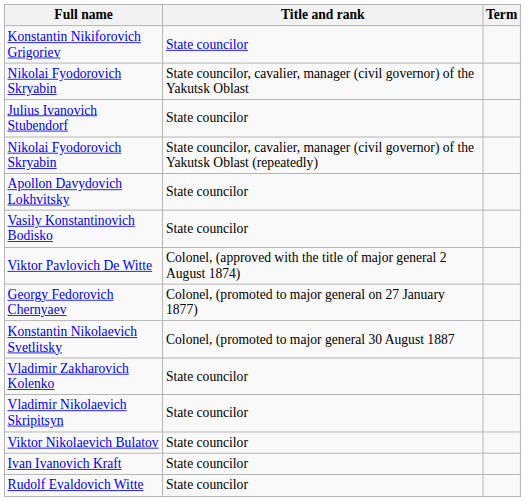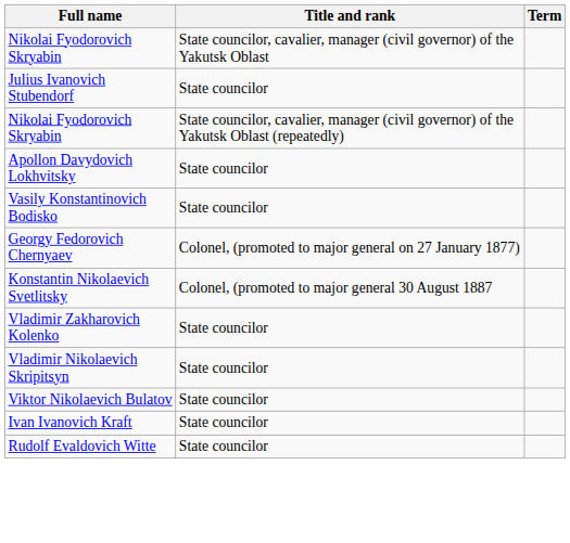- row: Konstantin Nikiforovich Grigoriev | State councilor
- row: Viktor Pavlovich De Witte | Colonel, (approved with the title of major general 2 August 1874)
